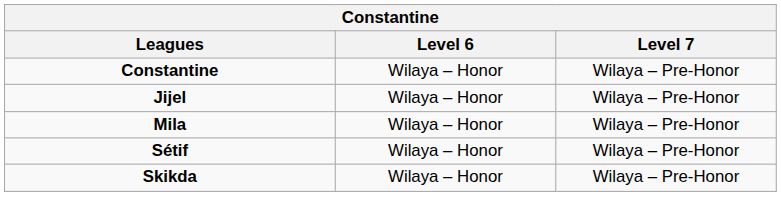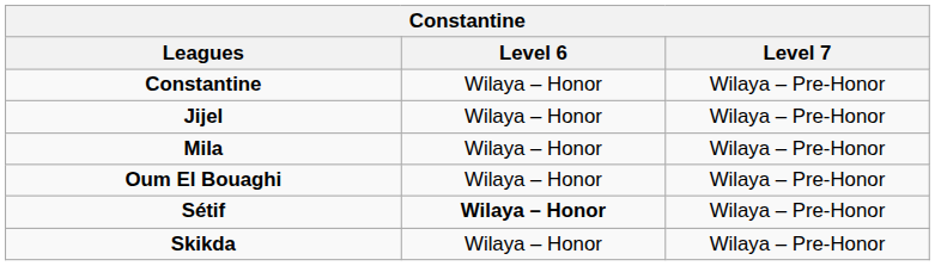+ row: Oum El Bouaghi | Wilaya – Honor | Wilaya – Pre-Honor
Sétif | Level 6: normal -> bold
